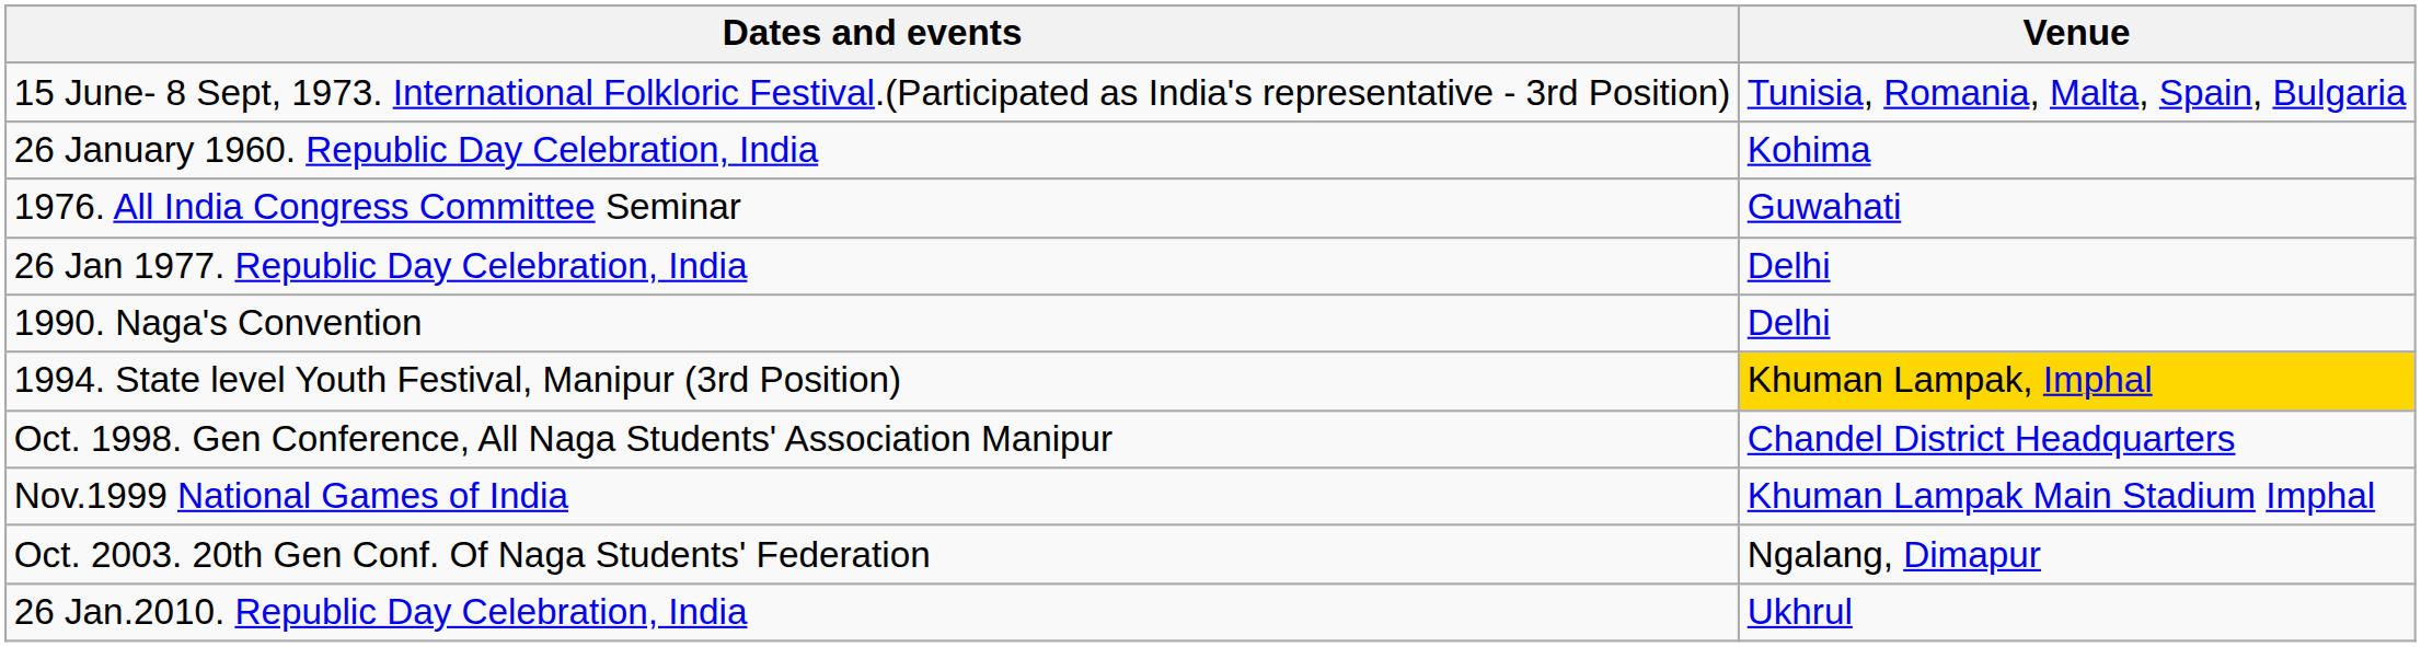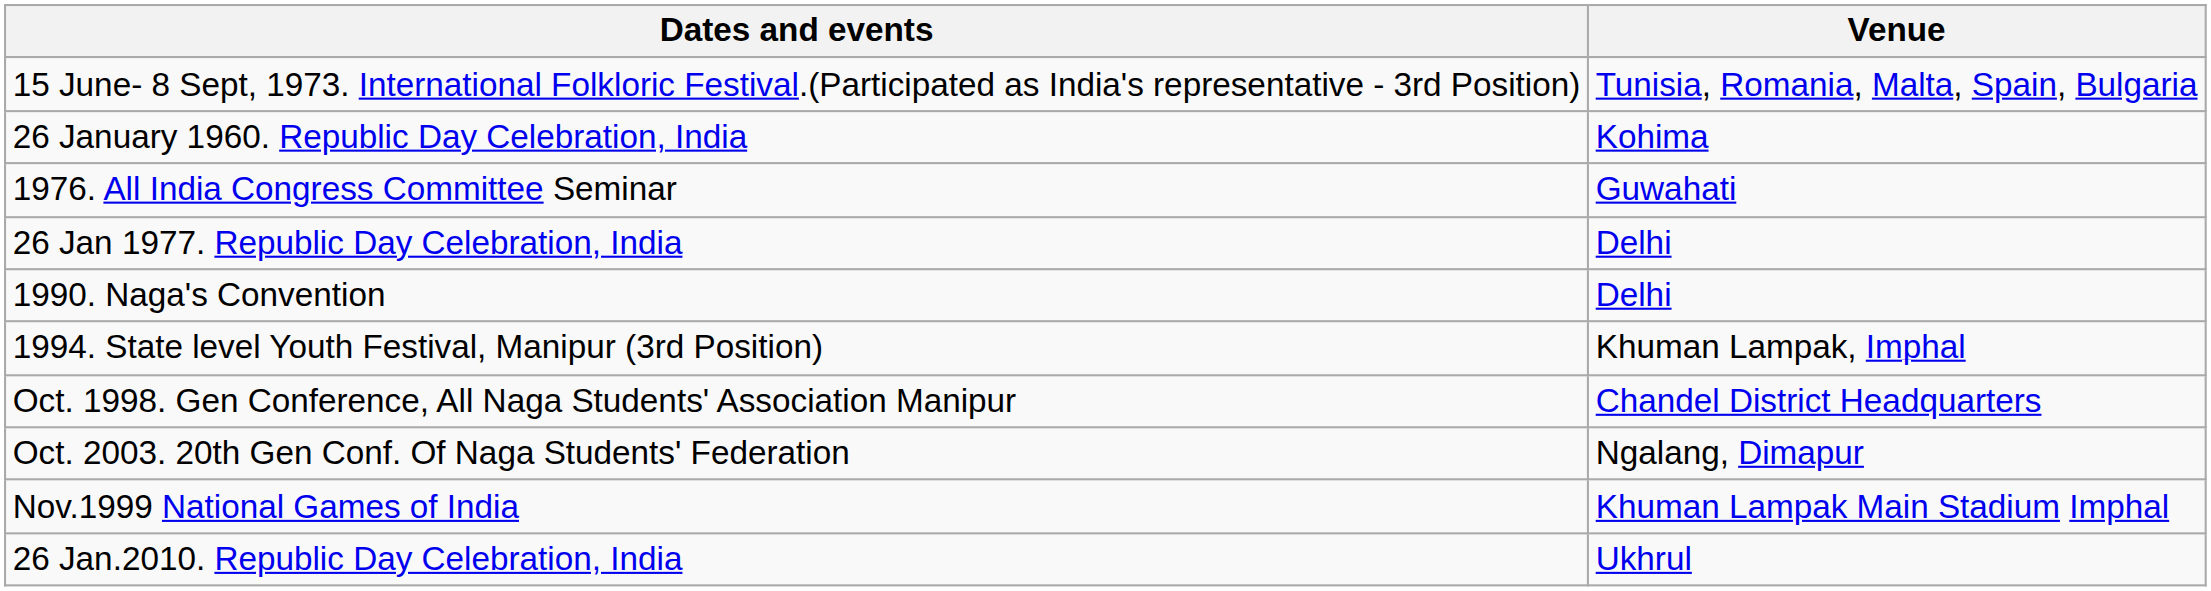1994. State level Youth Festival, Manipur (3rd Position) | Venue: gold background -> no background
rows swapped: Nov.1999 National Games of India <-> Oct. 2003. 20th Gen Conf. Of Naga Students' Federation
